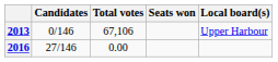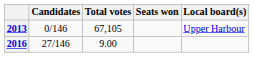2013 | Total votes: 67,106 -> 67,105
2016 | Total votes: 0.00 -> 9.00
